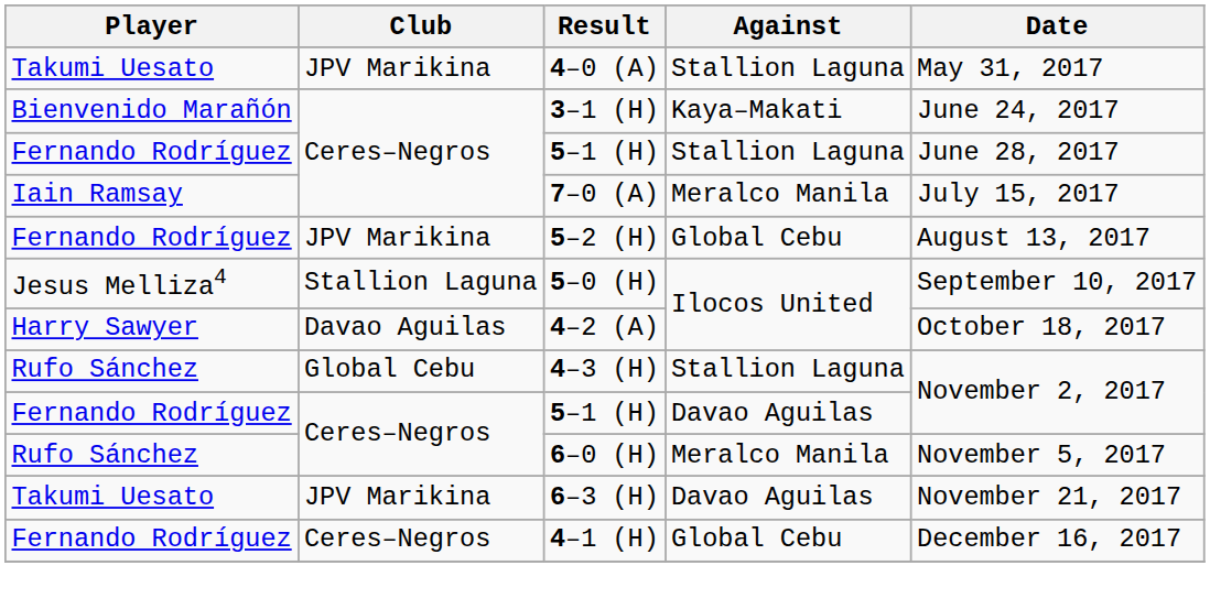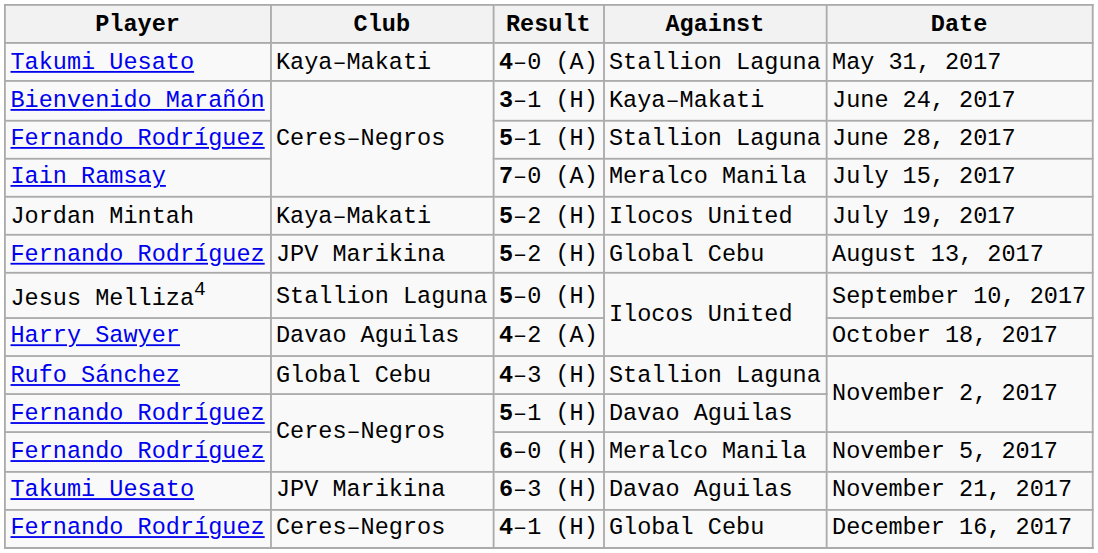4–0 (A) | Club: JPV Marikina -> Kaya–Makati
+ row: Jordan Mintah | Kaya–Makati | 5–2 (H) | Ilocos United | July 19, 2017
6–0 (H) | Player: Rufo Sánchez -> Fernando Rodríguez
